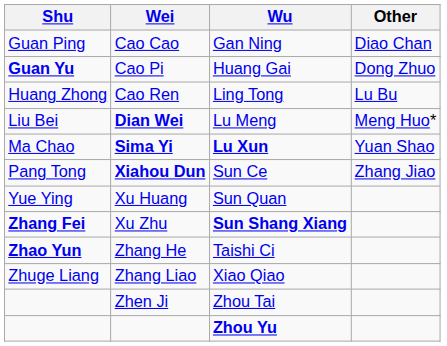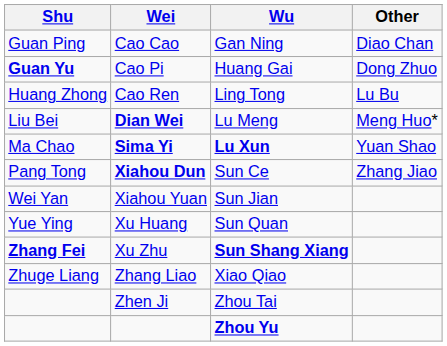+ row: Wei Yan | Xiahou Yuan | Sun Jian
- row: Zhao Yun | Zhang He | Taishi Ci
